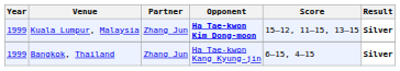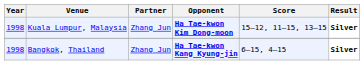Kuala Lumpur, Malaysia | Year: 1999 -> 1998
Bangkok, Thailand | Year: 1999 -> 1998
Bangkok, Thailand | Opponent: normal -> bold
